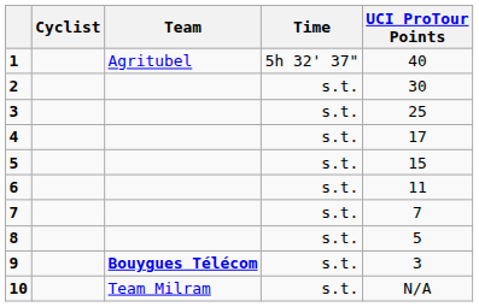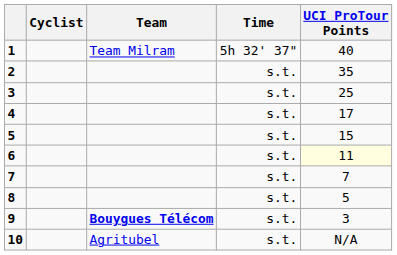1 | Team: Agritubel -> Team Milram
2 | UCI ProTour Points: 30 -> 35
6 | UCI ProTour Points: no background -> lightyellow background
10 | Team: Team Milram -> Agritubel
